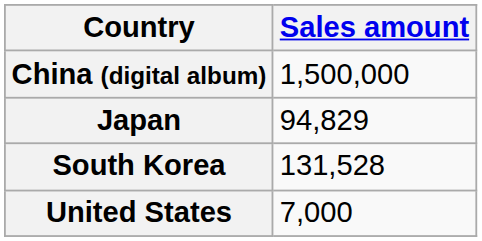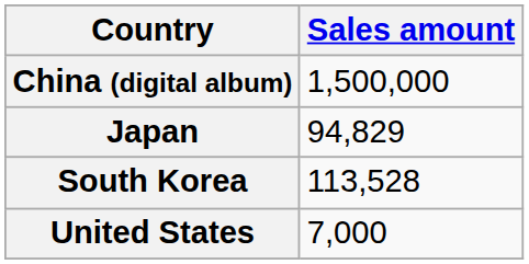South Korea | Sales amount: 131,528 -> 113,528
